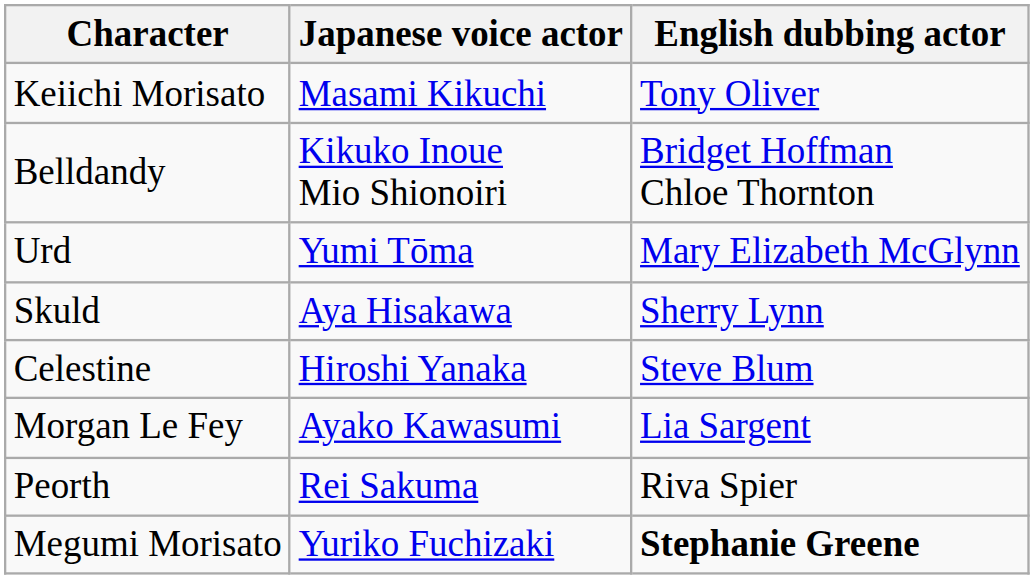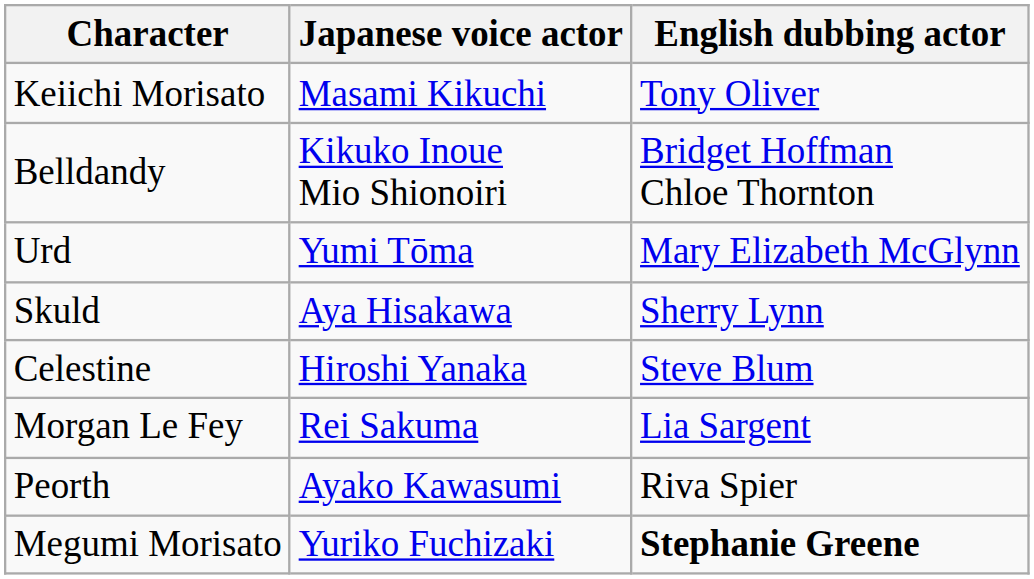Morgan Le Fey | Japanese voice actor: Ayako Kawasumi -> Rei Sakuma
Peorth | Japanese voice actor: Rei Sakuma -> Ayako Kawasumi
